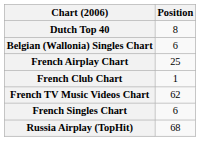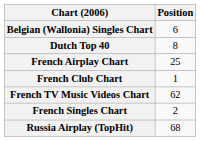rows swapped: Belgian (Wallonia) Singles Chart <-> Dutch Top 40
French Singles Chart | Position: 6 -> 2
